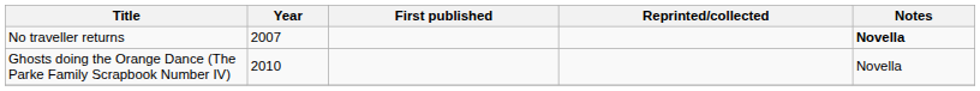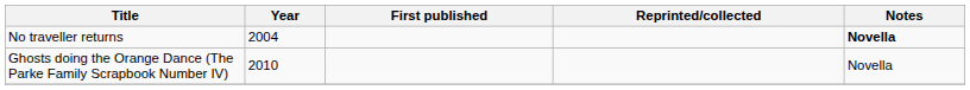No traveller returns | Year: 2007 -> 2004
